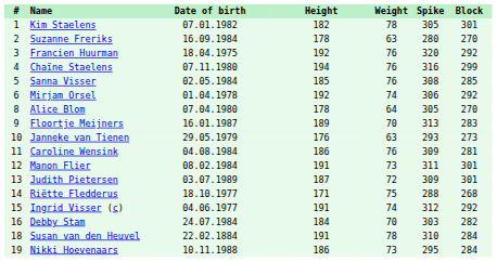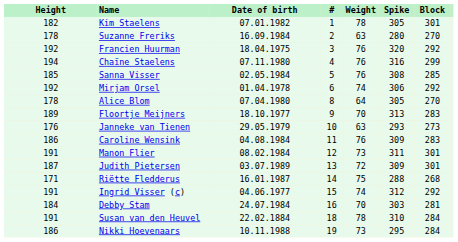columns swapped: # <-> Height
Floortje Meijners | Date of birth: 16.01.1987 -> 18.10.1977
Caroline Wensink | Block: 281 -> 283
Riëtte Fledderus | Date of birth: 18.10.1977 -> 16.01.1987
Debby Stam | Block: 282 -> 281
